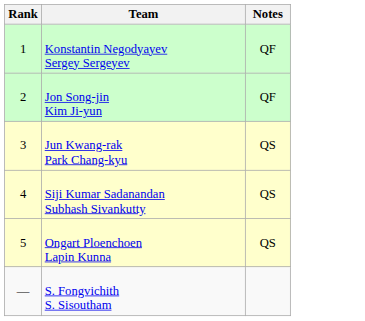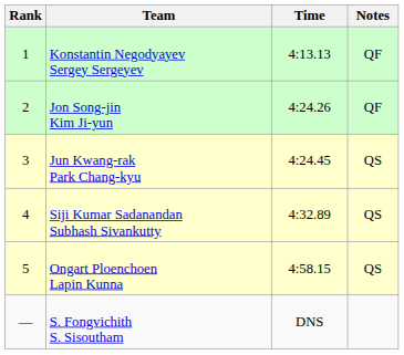+ column: Time | 4:13.13 | 4:24.26 | 4:24.45 | 4:32.89 | 4:58.15 | DNS
